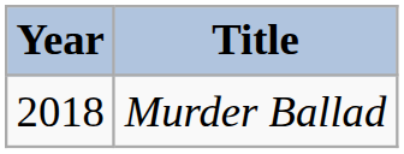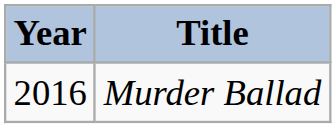Murder Ballad | Year: 2018 -> 2016
